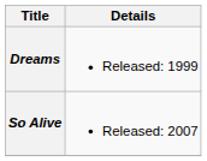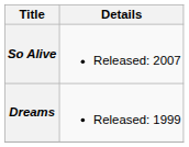rows swapped: Dreams <-> So Alive
